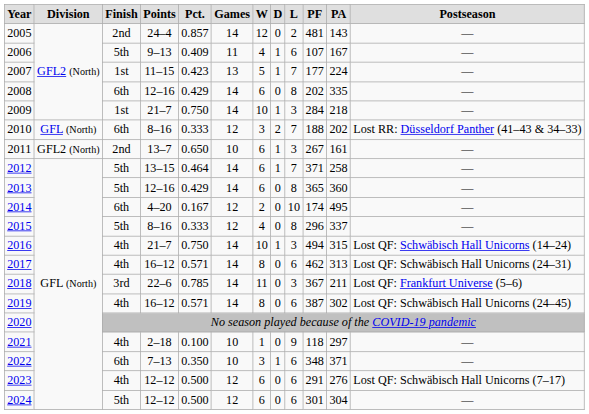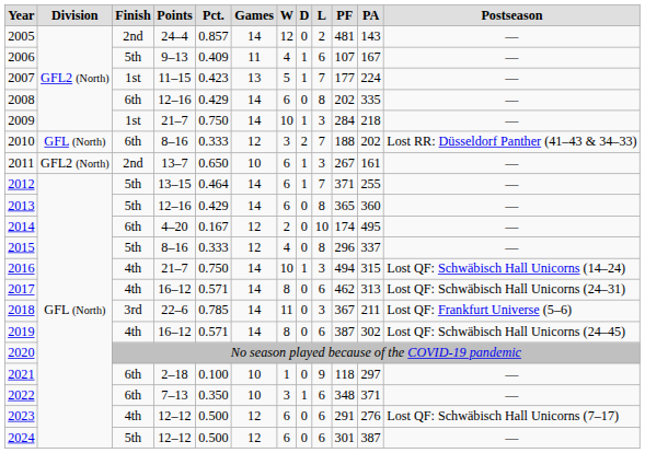2012 | column 11: 258 -> 255
2021 | column 3: 4th -> 6th
2024 | column 11: 304 -> 387
